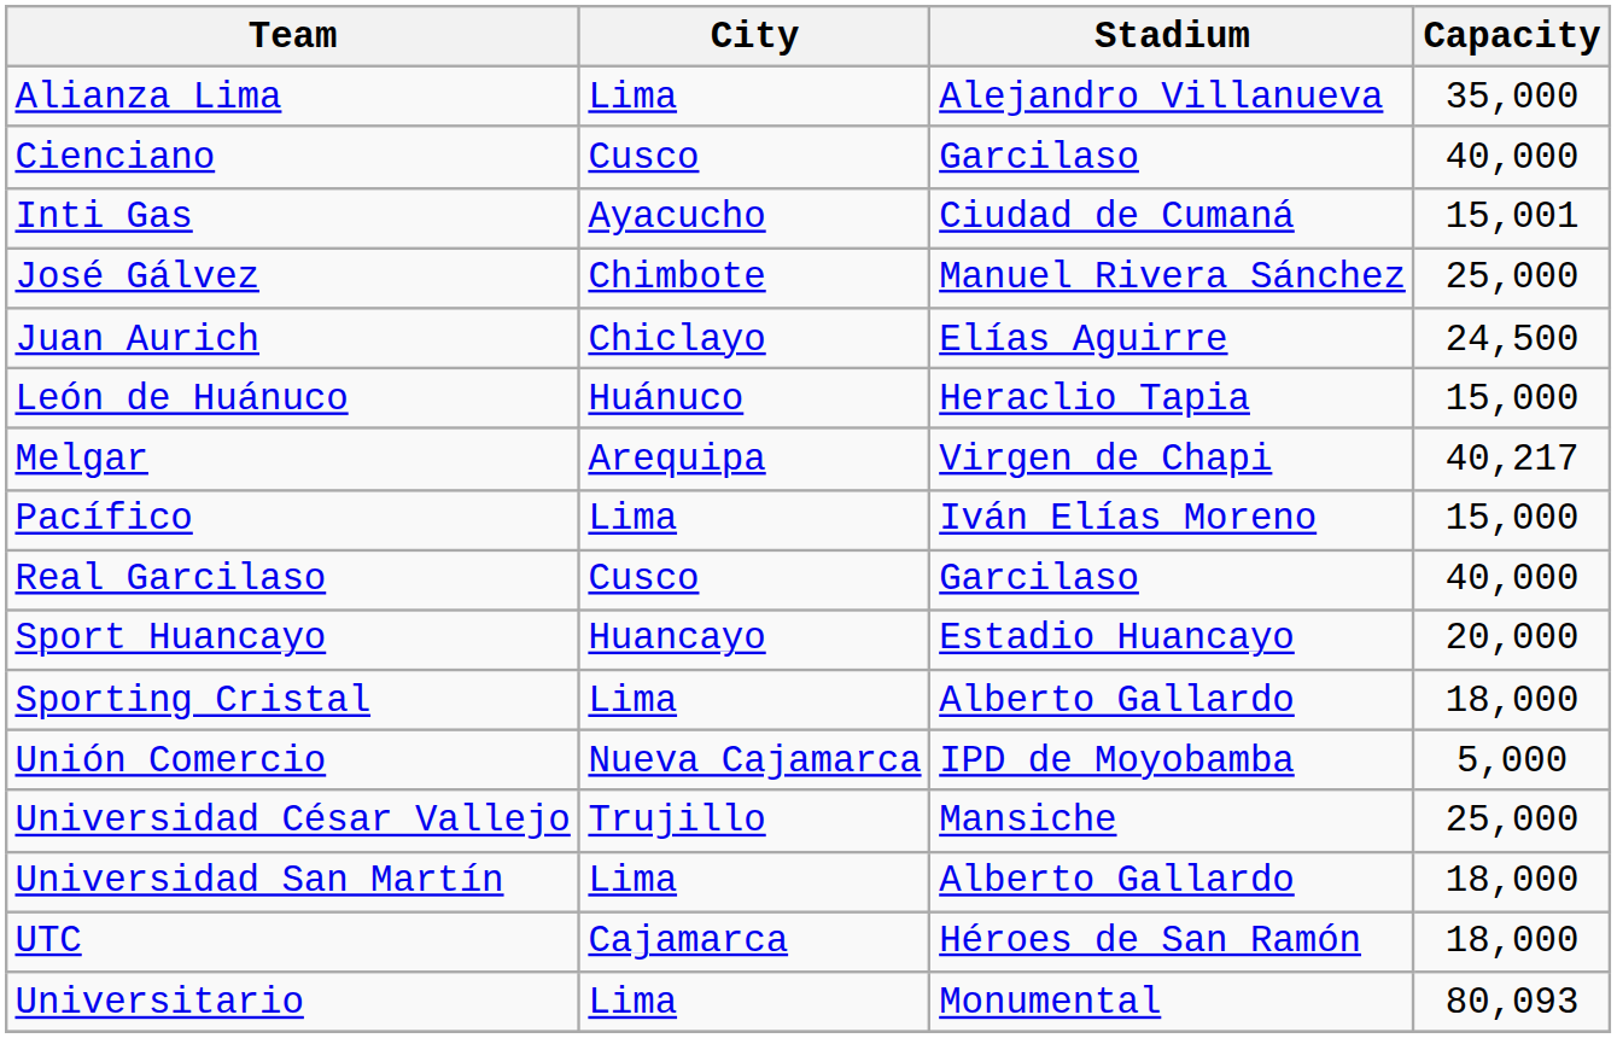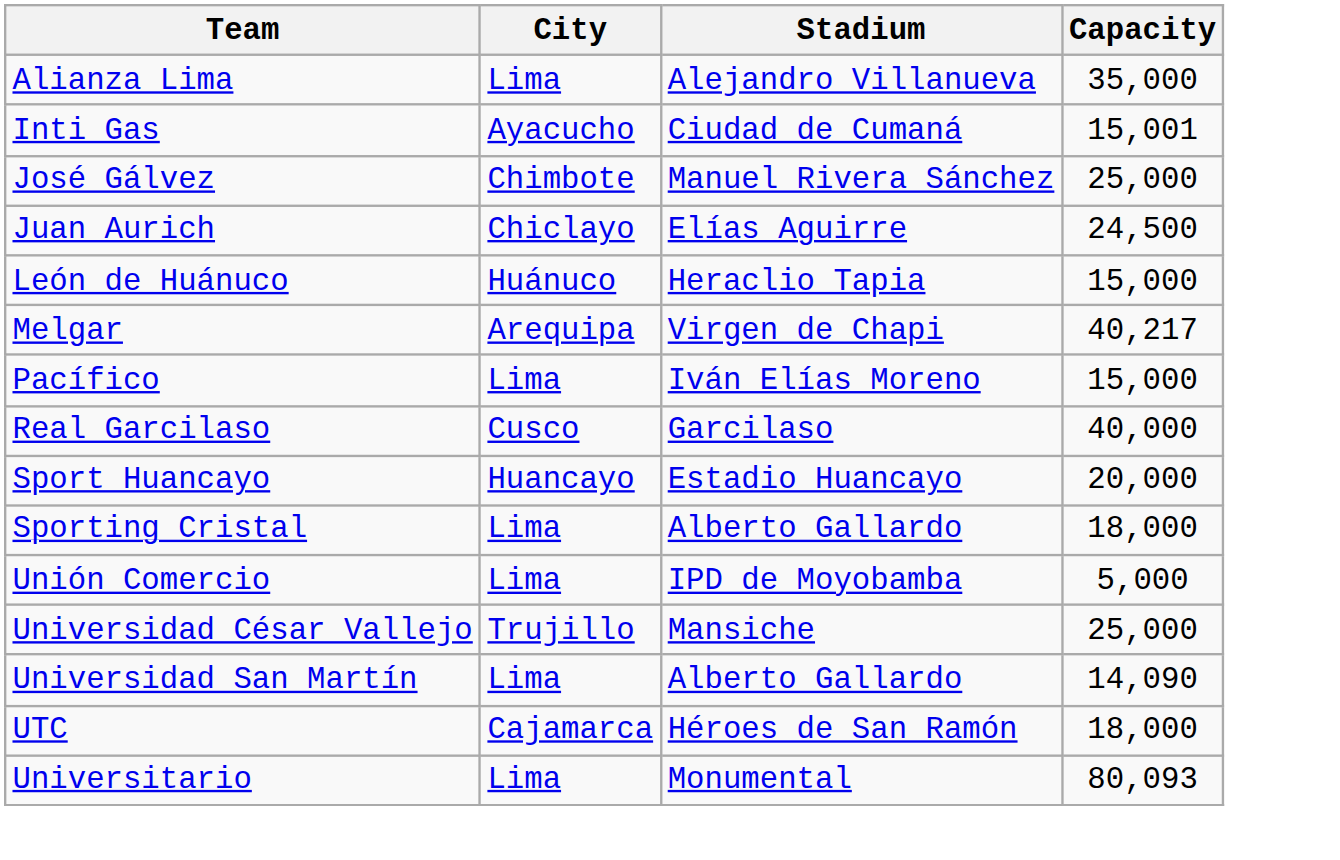- row: Cienciano | Cusco | Garcilaso | 40,000
Unión Comercio | City: Nueva Cajamarca -> Lima
Universidad San Martín | Capacity: 18,000 -> 14,090
